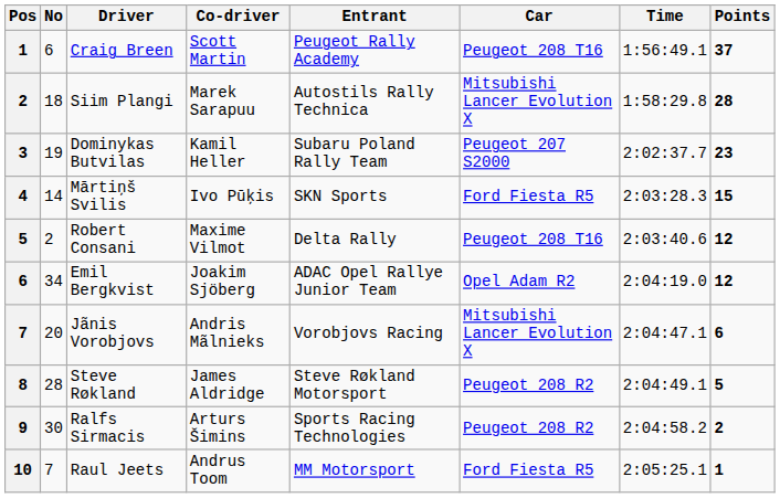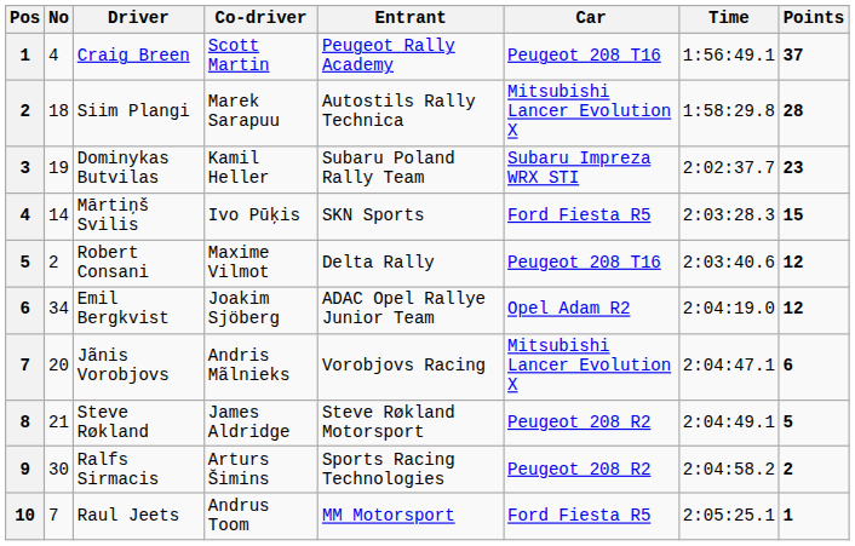Craig Breen | No: 6 -> 4
Dominykas Butvilas | Car: Peugeot 207 S2000 -> Subaru Impreza WRX STI
Steve Røkland | No: 28 -> 21
